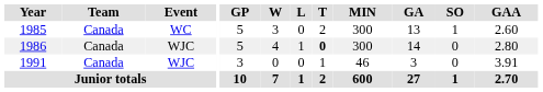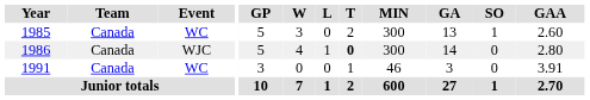1991 | Event: WJC -> WC
